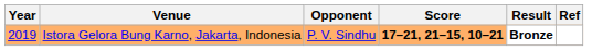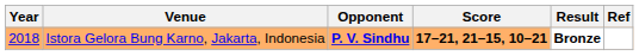Istora Gelora Bung Karno, Jakarta, Indonesia | Year: 2019 -> 2018
Istora Gelora Bung Karno, Jakarta, Indonesia | Opponent: normal -> bold
